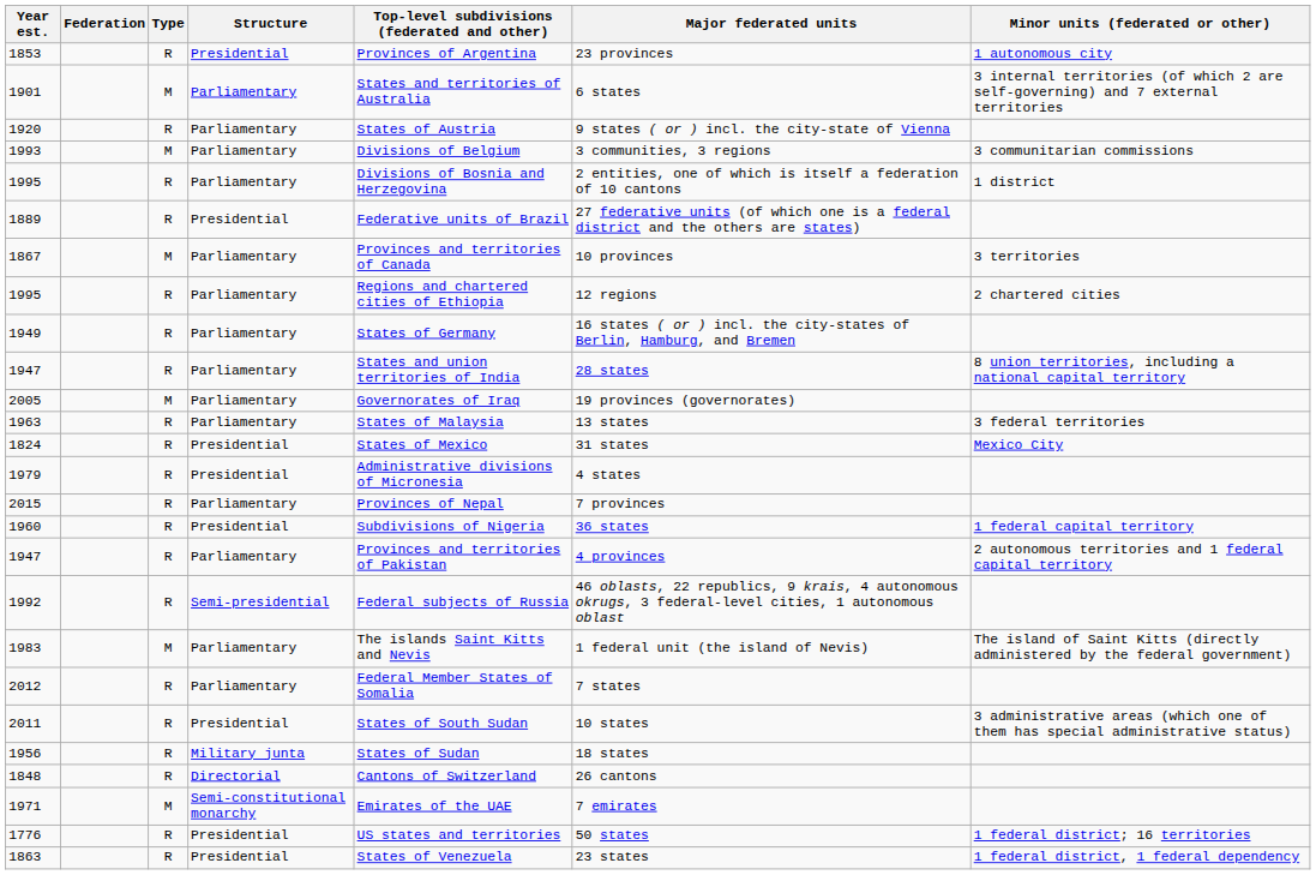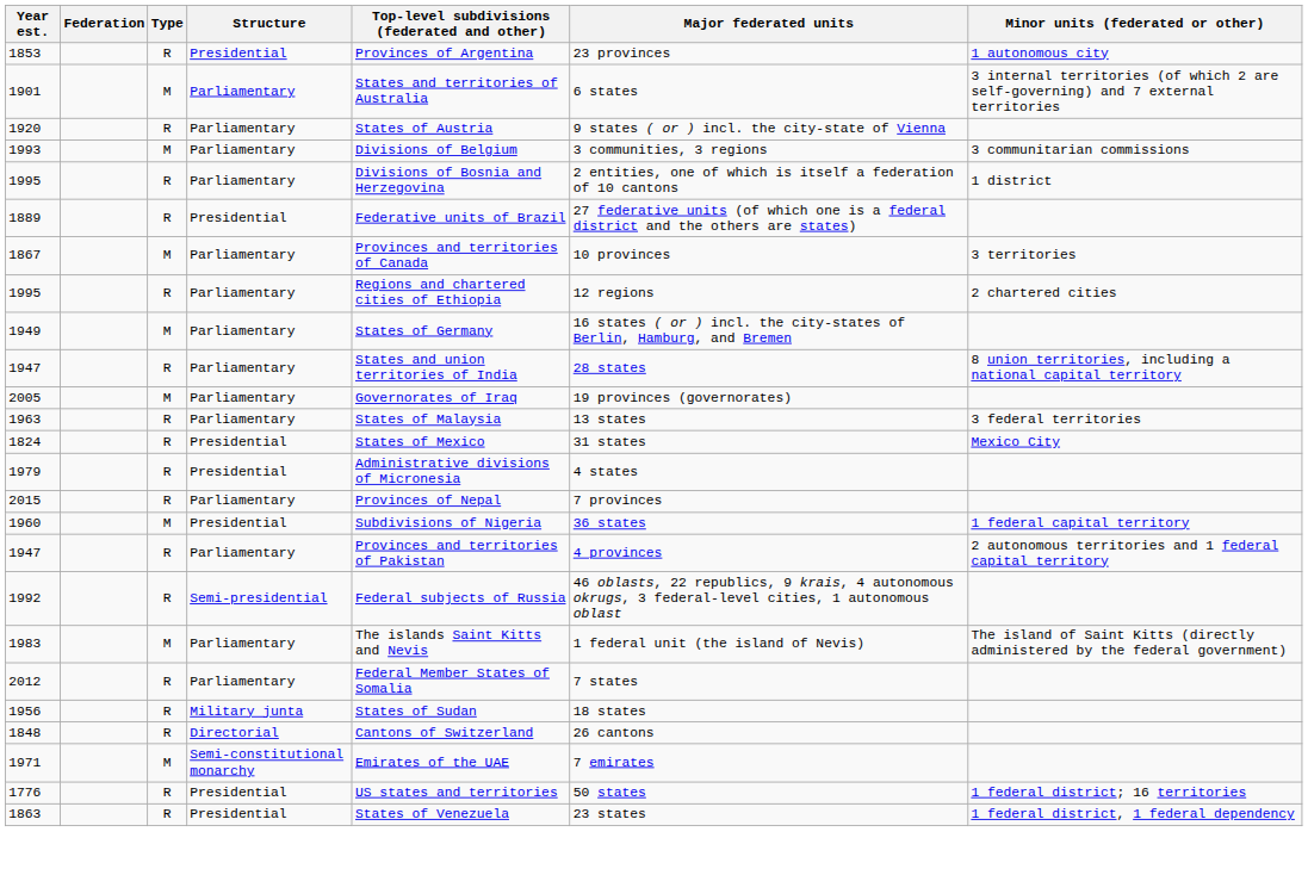1949 | Type: R -> M
1960 | Type: R -> M
- row: 2011 | R | Presidential | States of South Sudan | 10 states | 3 administrative areas (which one of them has special administrative status)
